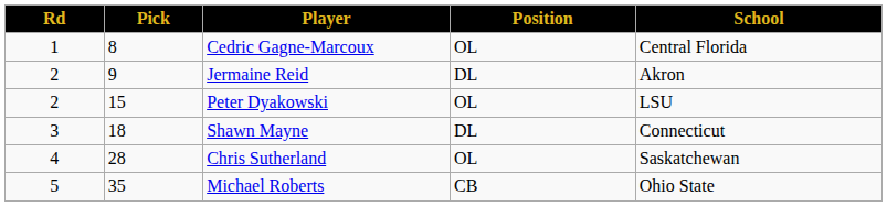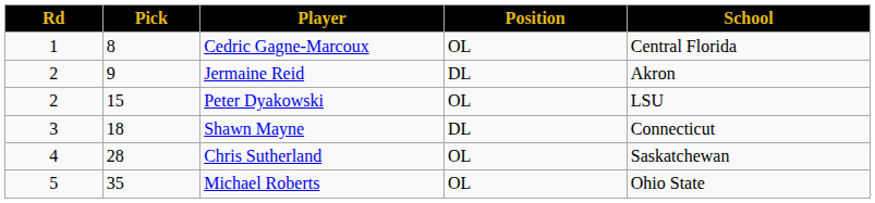Michael Roberts | Position: CB -> OL
